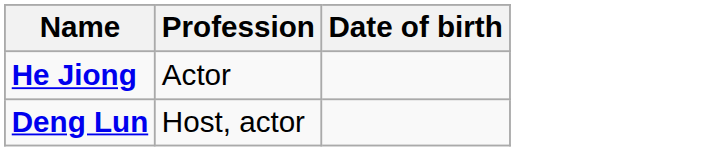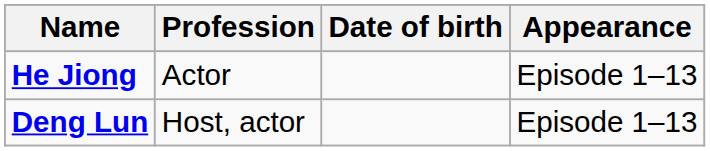+ column: Appearance | Episode 1–13 | Episode 1–13
